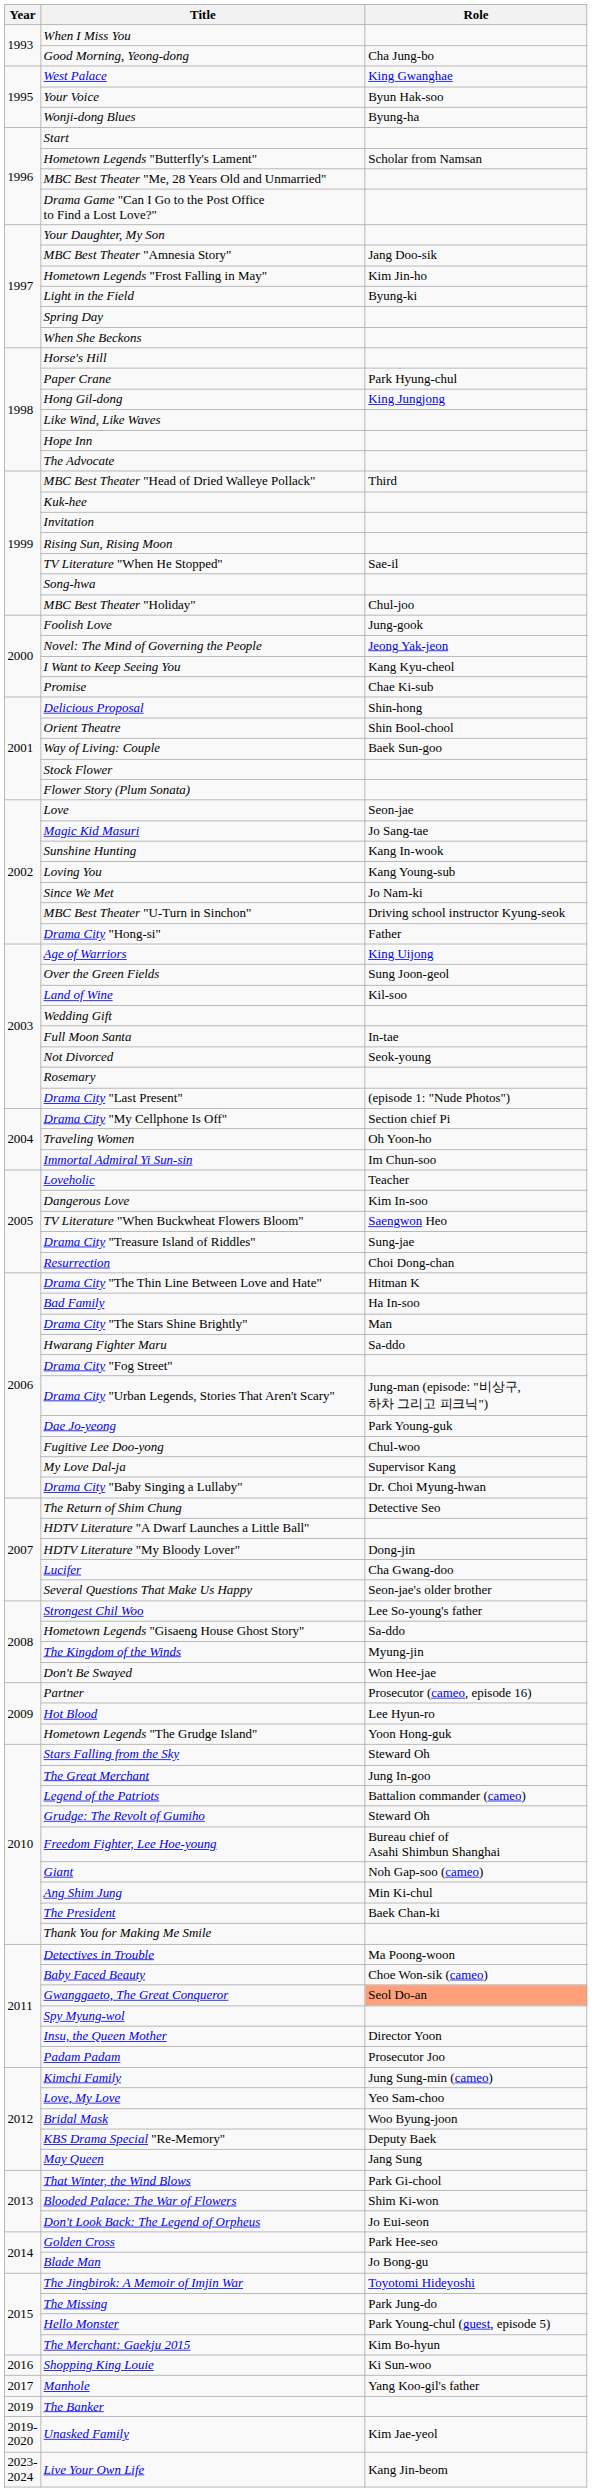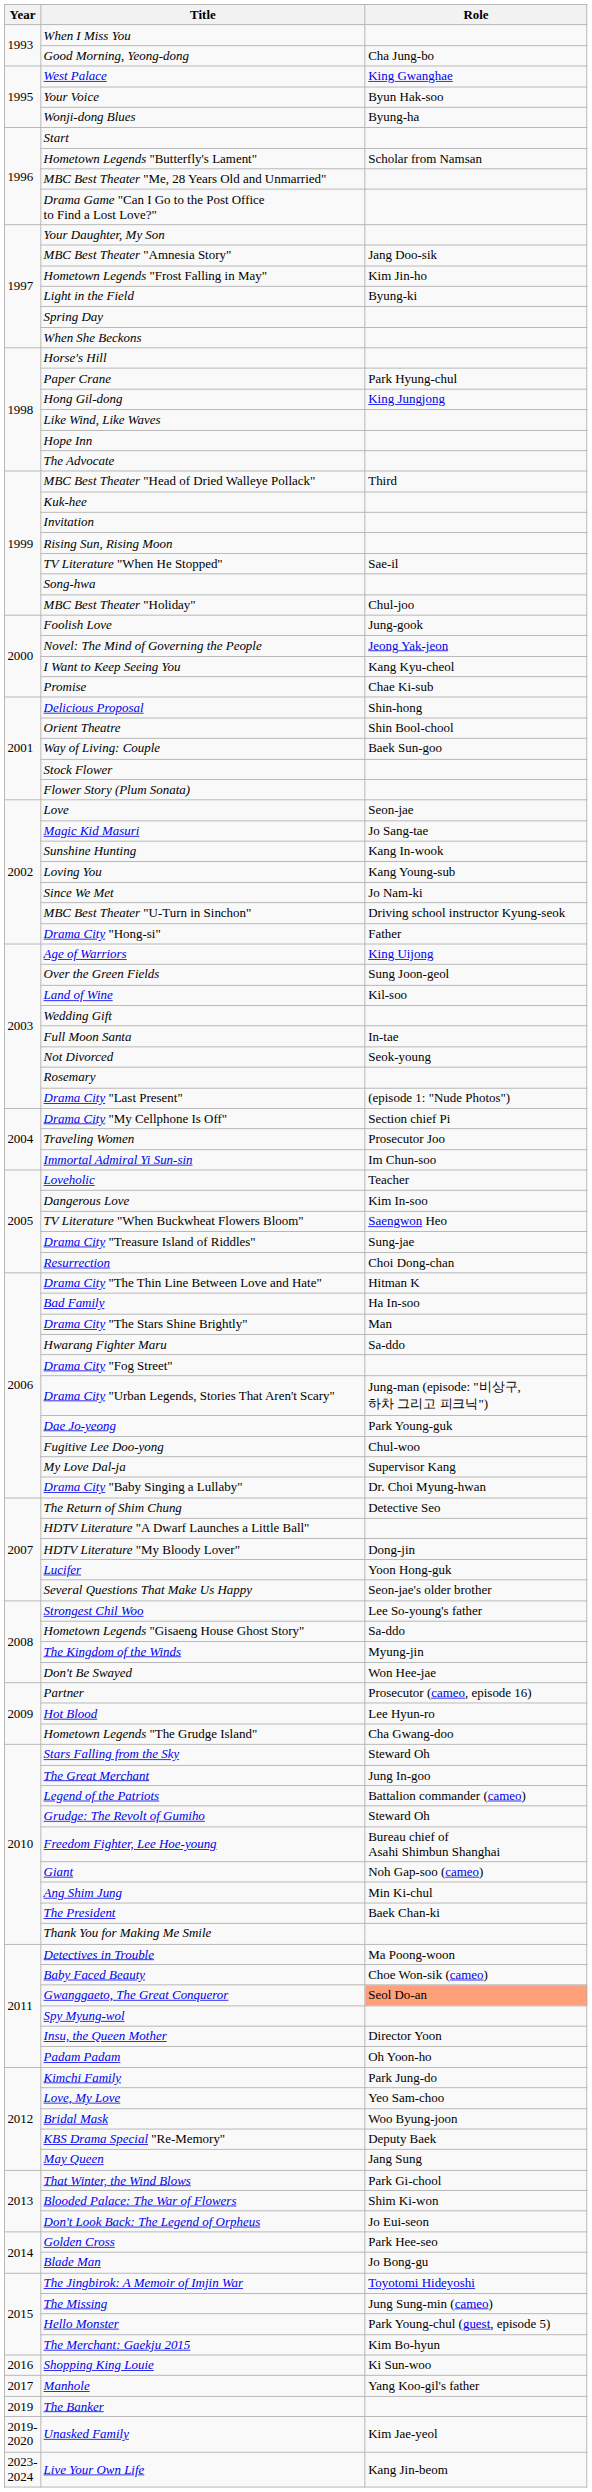Traveling Women | Role: Oh Yoon-ho -> Prosecutor Joo
Lucifer | Role: Cha Gwang-doo -> Yoon Hong-guk
Hometown Legends "The Grudge Island" | Role: Yoon Hong-guk -> Cha Gwang-doo
Padam Padam | Role: Prosecutor Joo -> Oh Yoon-ho
Kimchi Family | Role: Jung Sung-min (cameo) -> Park Jung-do
The Missing | Role: Park Jung-do -> Jung Sung-min (cameo)
